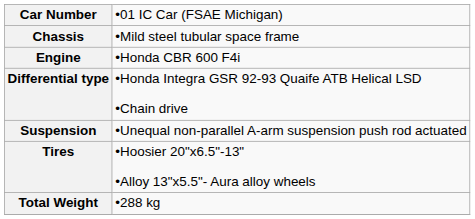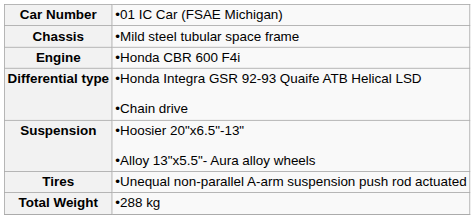Suspension | column 2: •Unequal non-parallel A-arm suspension push rod actuated -> •Hoosier 20"x6.5"-13" •Alloy 13"x5.5"- Aura alloy wheels
Tires | column 2: •Hoosier 20"x6.5"-13" •Alloy 13"x5.5"- Aura alloy wheels -> •Unequal non-parallel A-arm suspension push rod actuated
